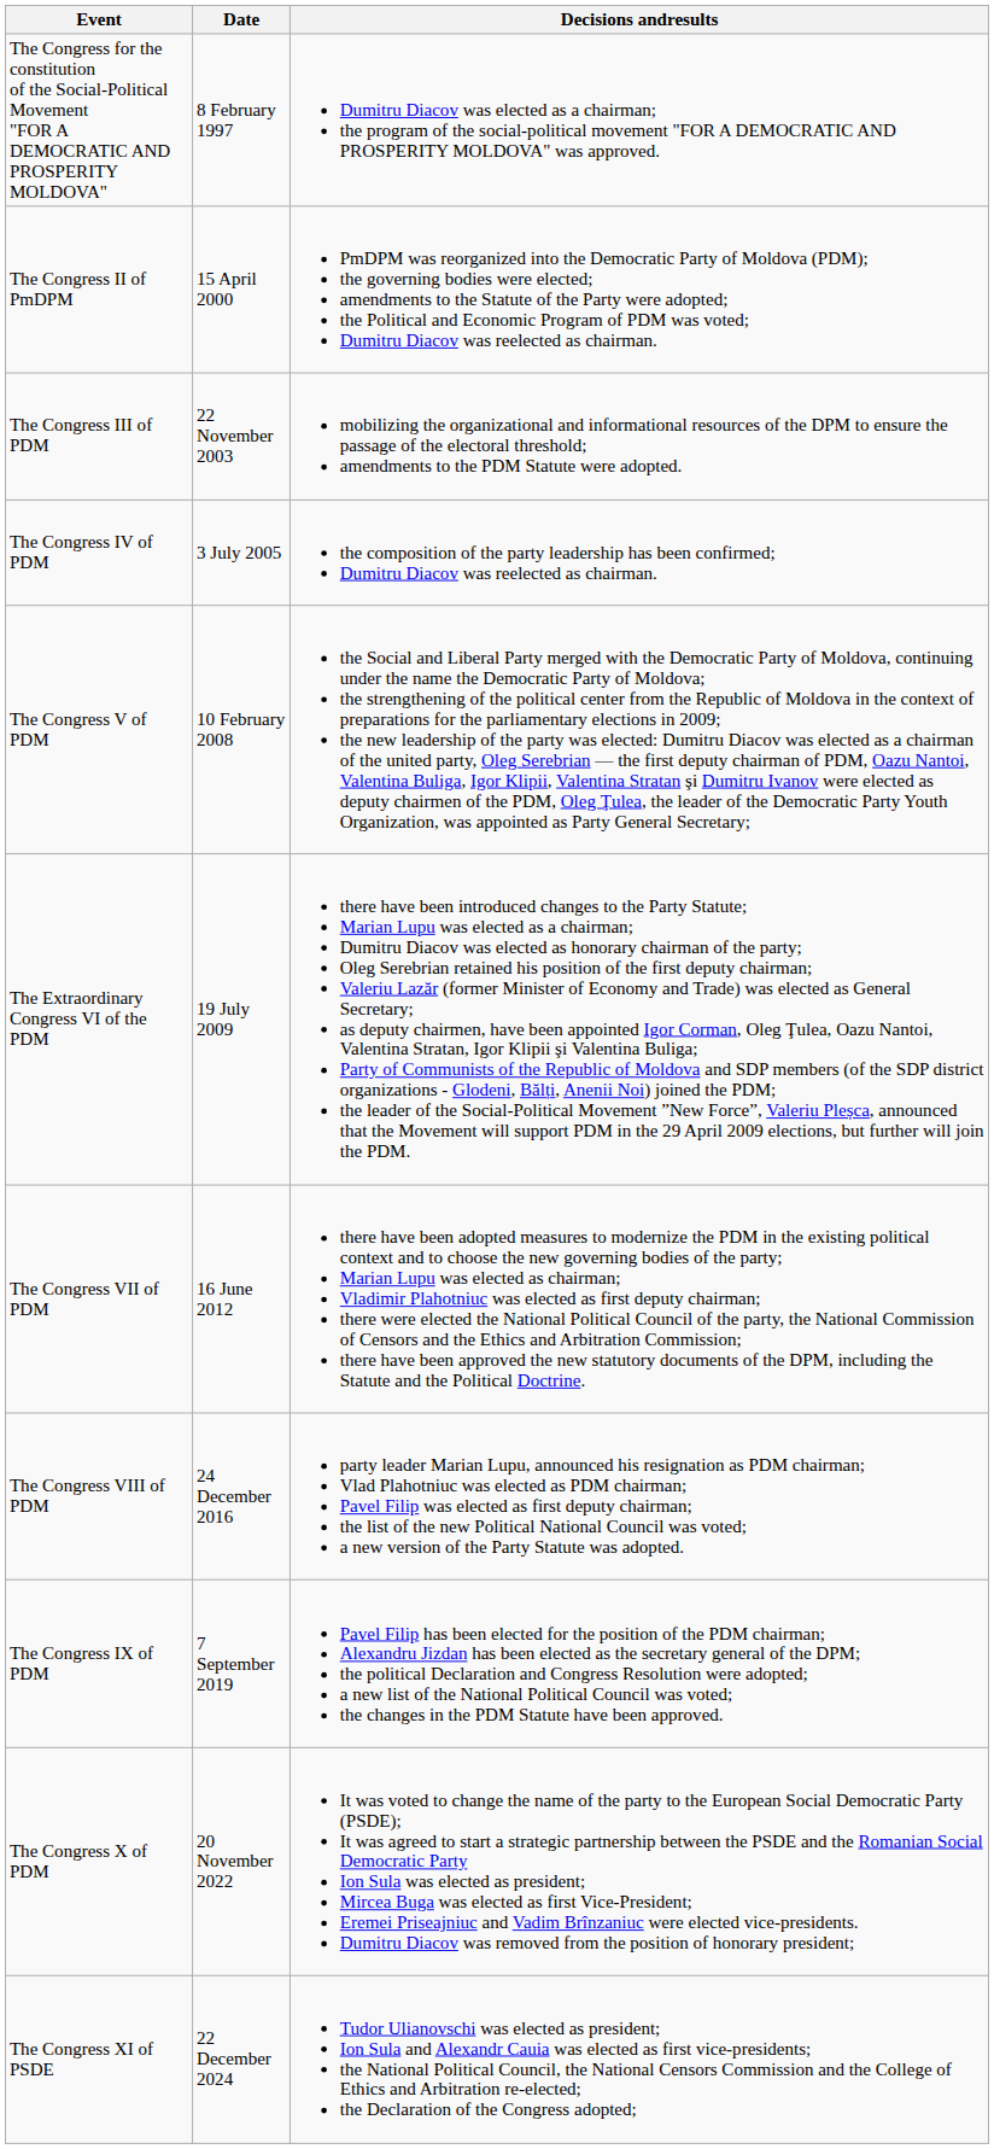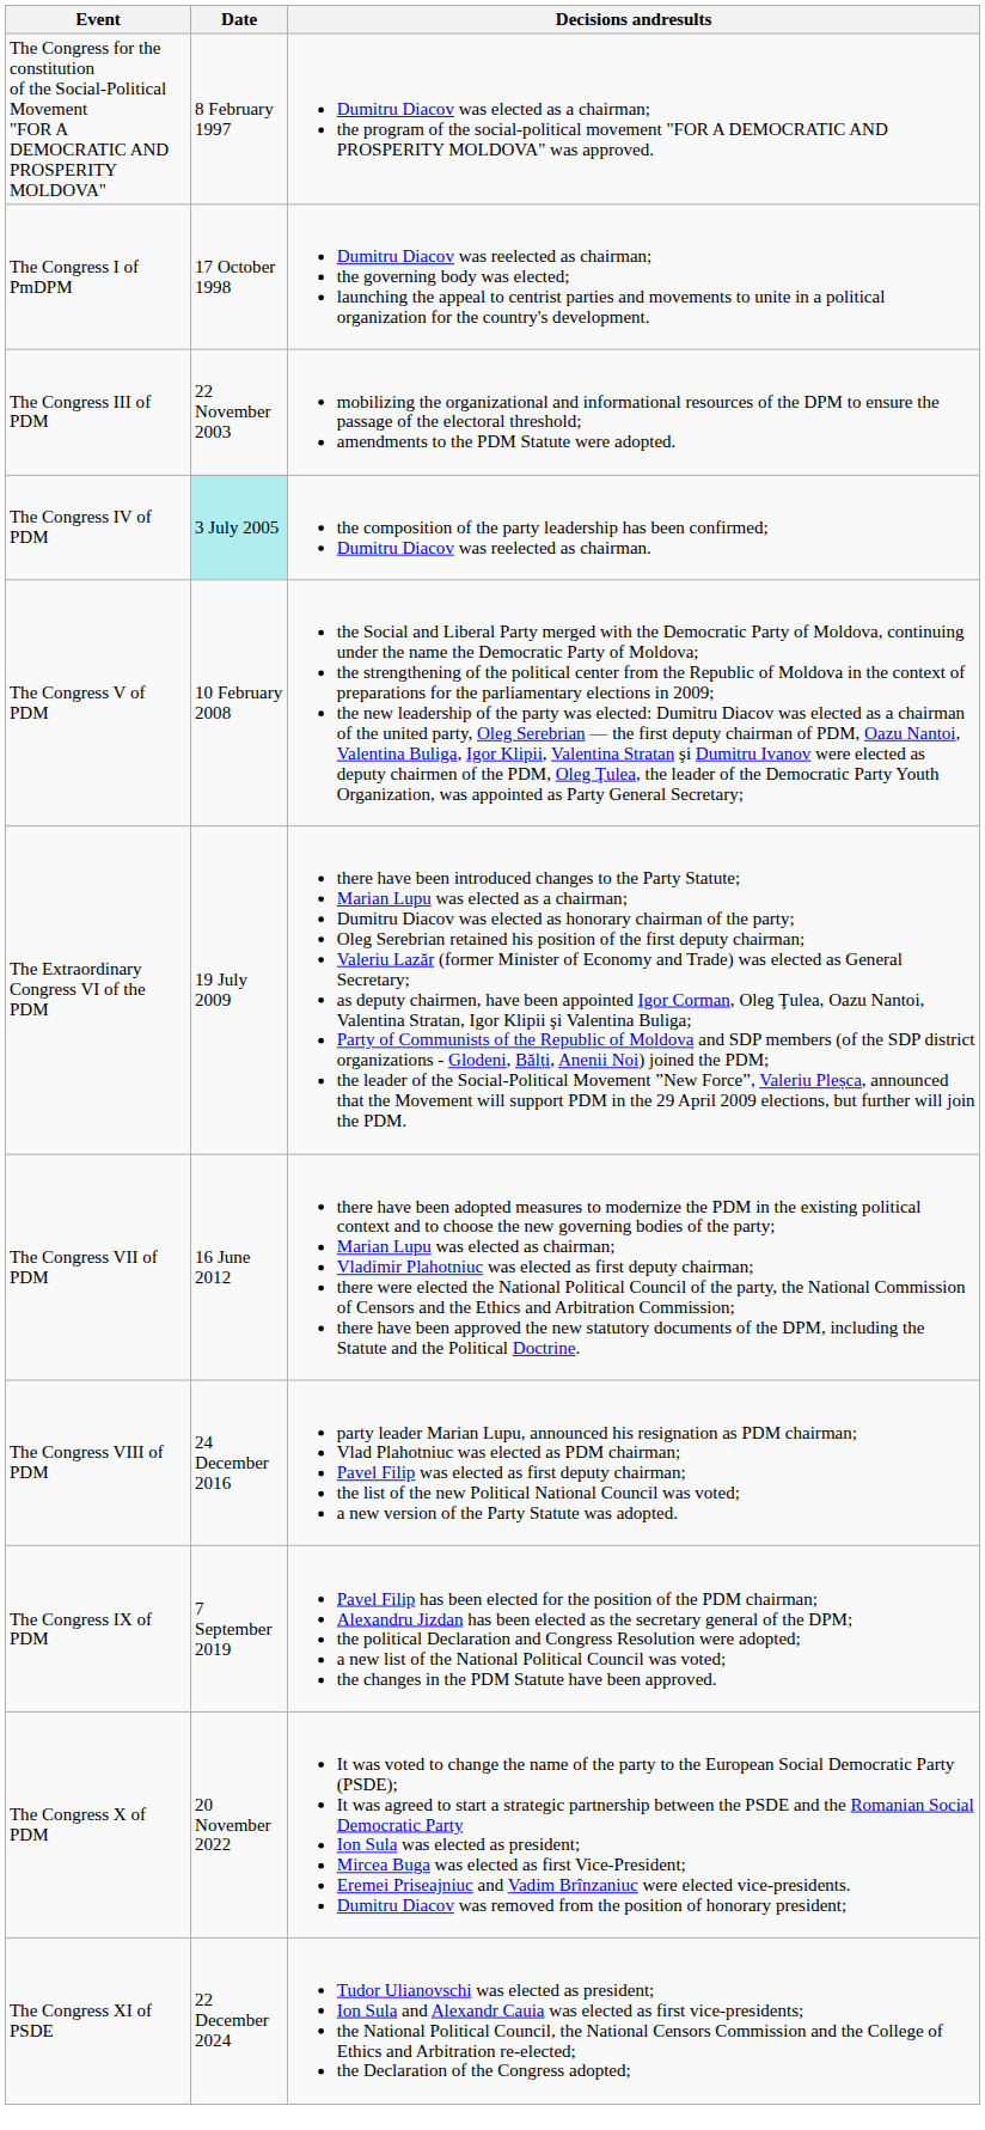+ row: The Congress I of PmDPM | 17 October 1998 | Dumitru Diacov was reelected as chairman; the governing body was elected; launching the appeal to centrist parties and movements to unite in a political organization for the country's development.
- row: The Congress II of PmDPM | 15 April 2000 | PmDPM was reorganized into the Democratic Party of Moldova (PDM); the governing bodies were elected; amendments to the Statute of the Party were adopted; the Political and Economic Program of PDM was voted; Dumitru Diacov was reelected as chairman.
The Congress IV of PDM | Date: no background -> paleturquoise background
